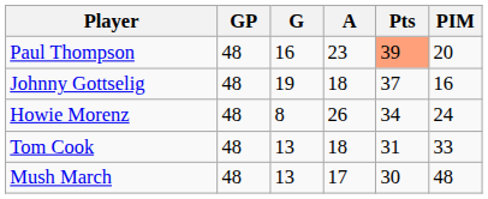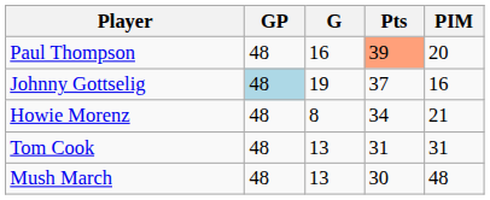- column: A | 23 | 18 | 26 | 18 | 17
Johnny Gottselig | GP: no background -> lightblue background
Howie Morenz | PIM: 24 -> 21
Tom Cook | PIM: 33 -> 31
